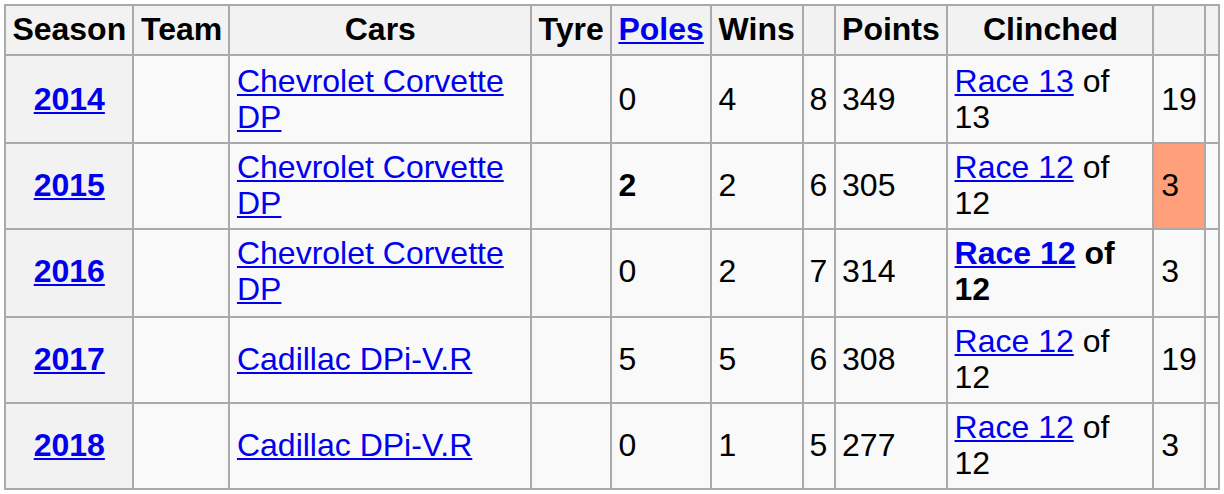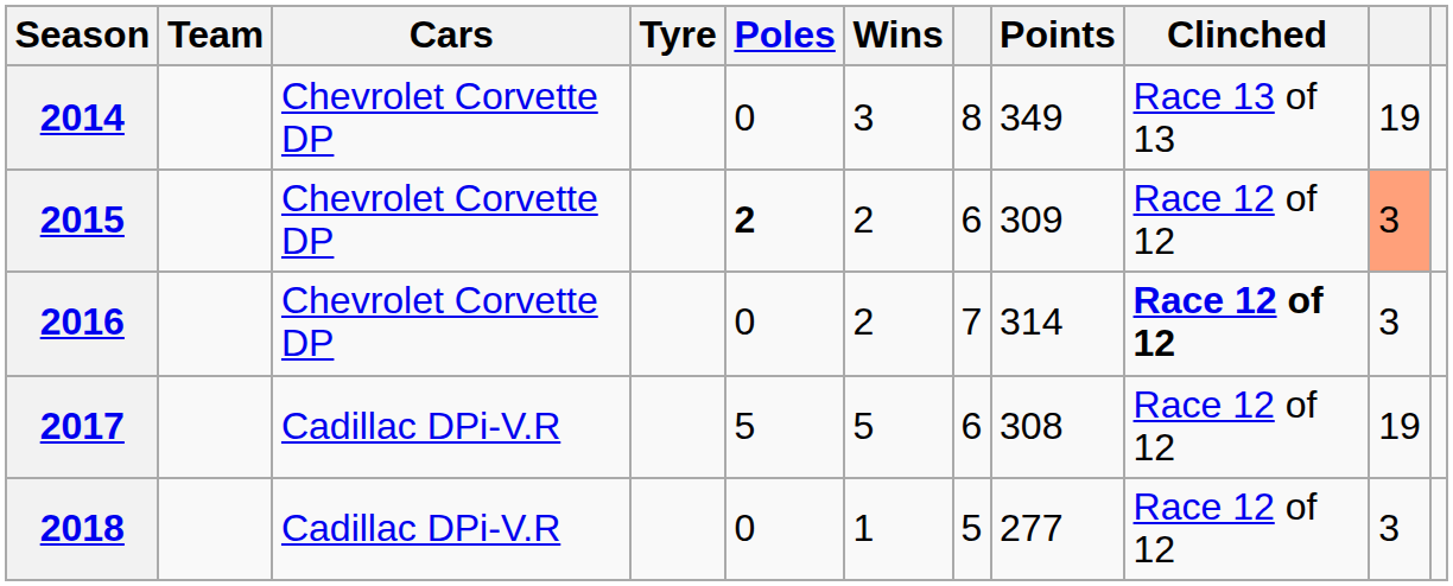2014 | Wins: 4 -> 3
2015 | Points: 305 -> 309
